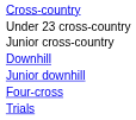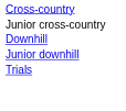- row: Under 23 cross-country
- row: Four-cross
